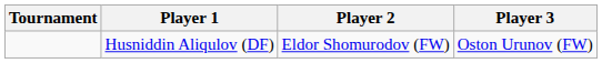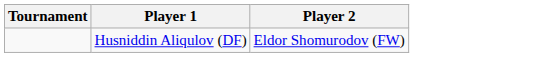- column: Player 3 | Oston Urunov (FW)
